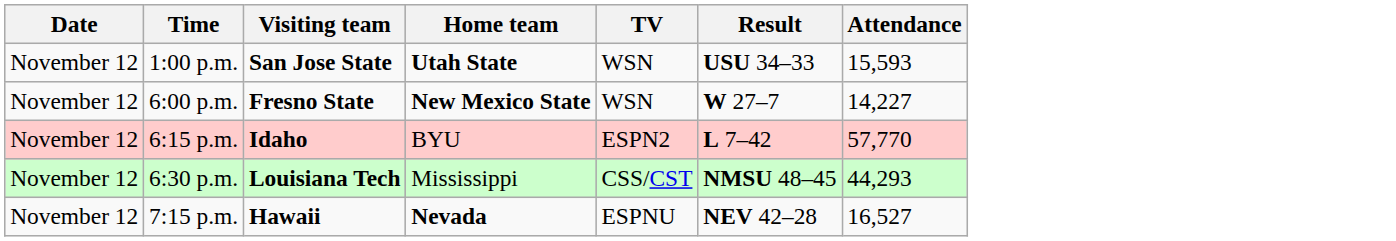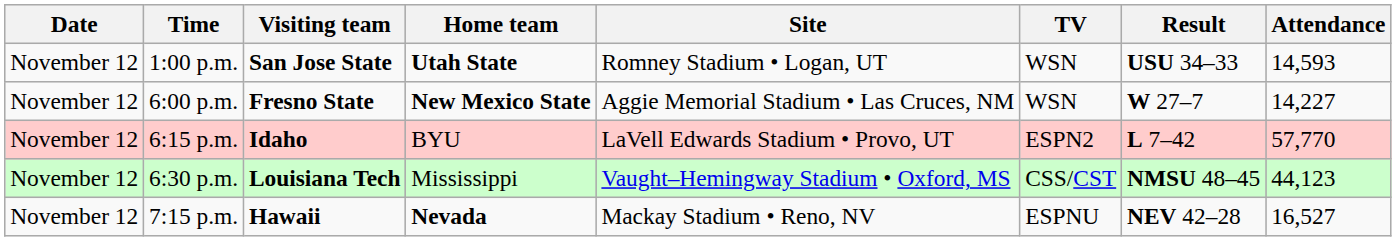+ column: Site | Romney Stadium • Logan, UT | Aggie Memorial Stadium • Las Cruces, NM | LaVell Edwards Stadium • Provo, UT | Vaught–Hemingway Stadium • Oxford, MS | Mackay Stadium • Reno, NV
1:00 p.m. | Attendance: 15,593 -> 14,593
6:30 p.m. | Attendance: 44,293 -> 44,123
